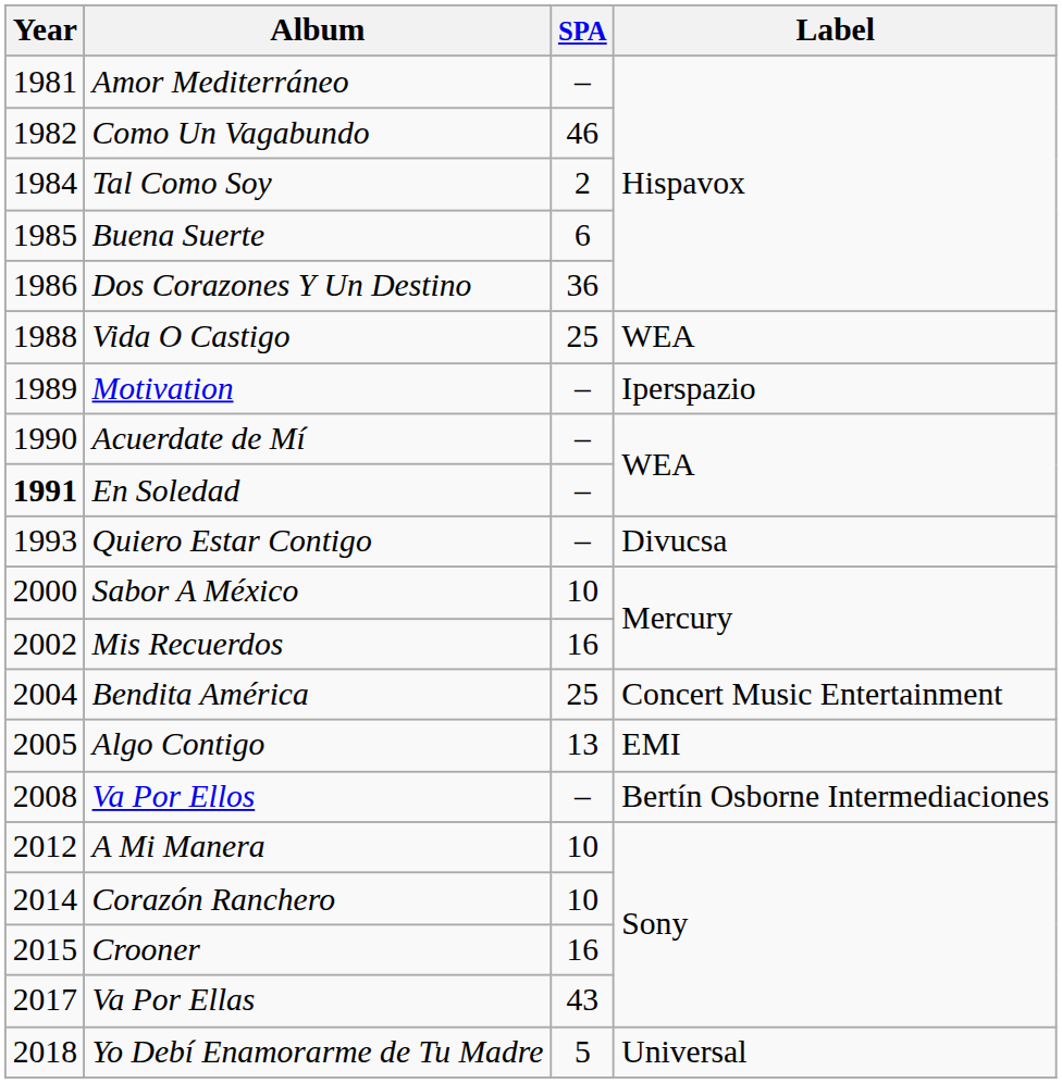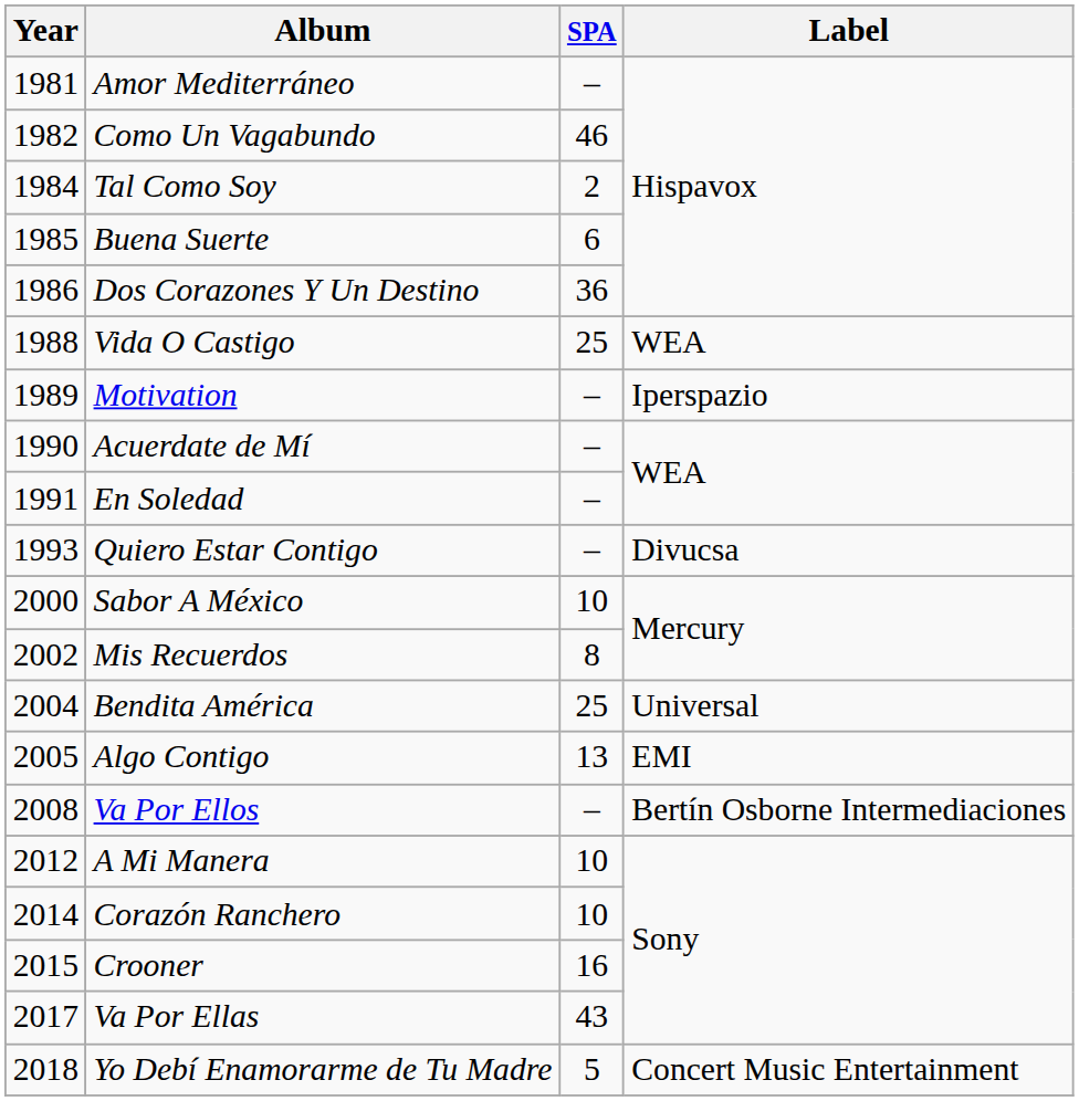En Soledad | Year: bold -> normal
Mis Recuerdos | SPA: 16 -> 8
Bendita América | Label: Concert Music Entertainment -> Universal
Yo Debí Enamorarme de Tu Madre | Label: Universal -> Concert Music Entertainment
